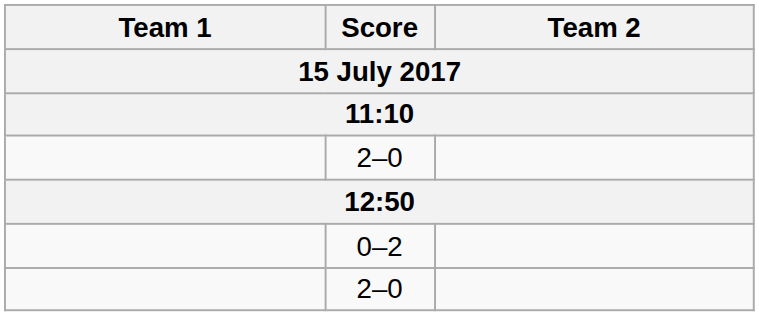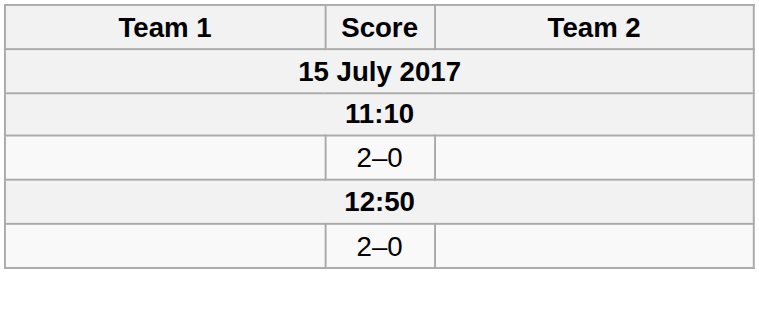- row: 0–2
